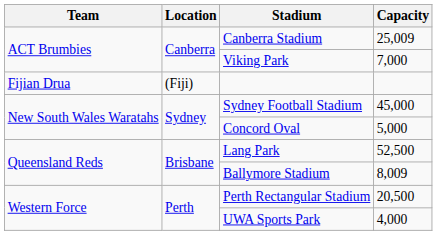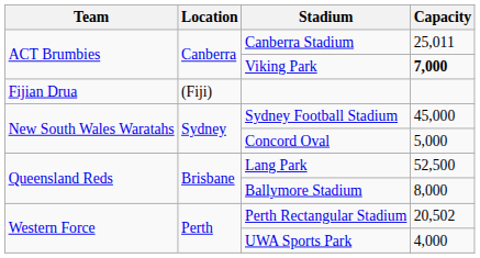Canberra Stadium | Capacity: 25,009 -> 25,011
Viking Park | Capacity: normal -> bold
Ballymore Stadium | Capacity: 8,009 -> 8,000
Perth Rectangular Stadium | Capacity: 20,500 -> 20,502
